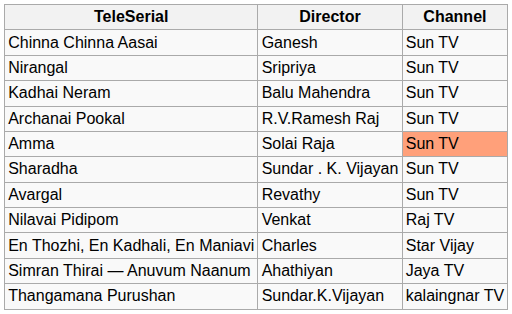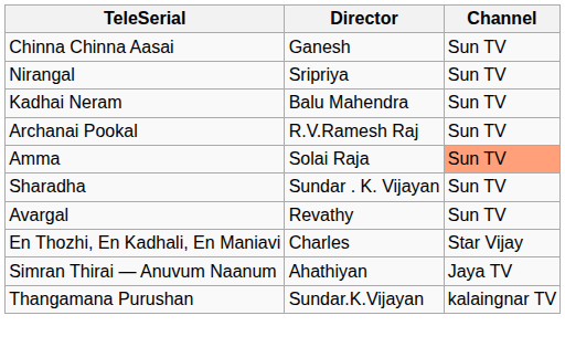- row: Nilavai Pidipom | Venkat | Raj TV
